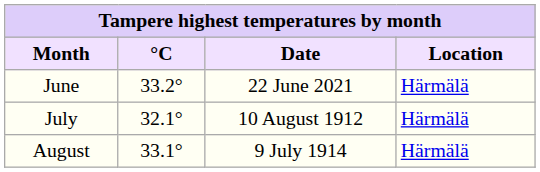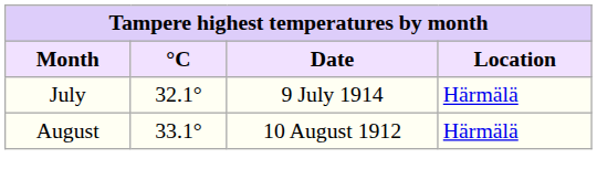- row: June | 33.2° | 22 June 2021 | Härmälä
July | Date: 10 August 1912 -> 9 July 1914
August | Date: 9 July 1914 -> 10 August 1912
